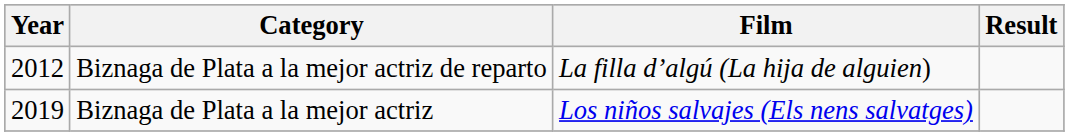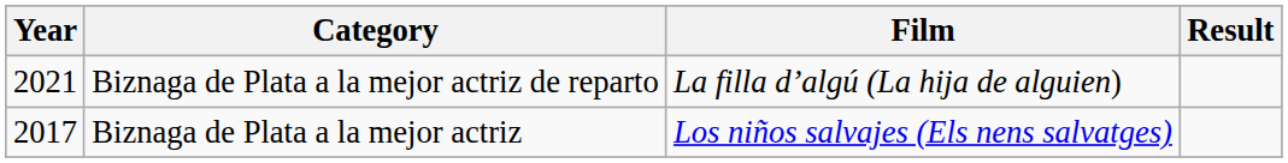Biznaga de Plata a la mejor actriz de reparto | Year: 2012 -> 2021
Biznaga de Plata a la mejor actriz | Year: 2019 -> 2017
